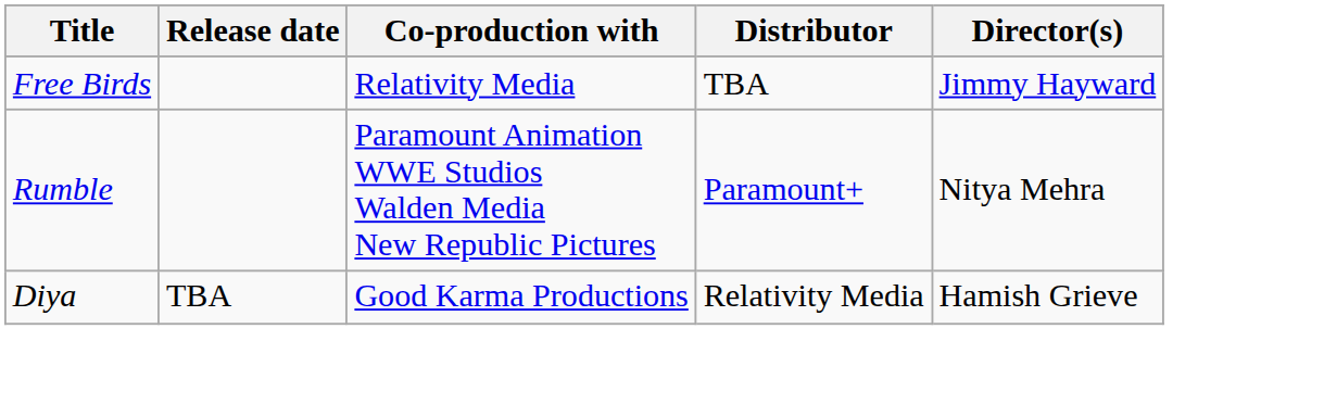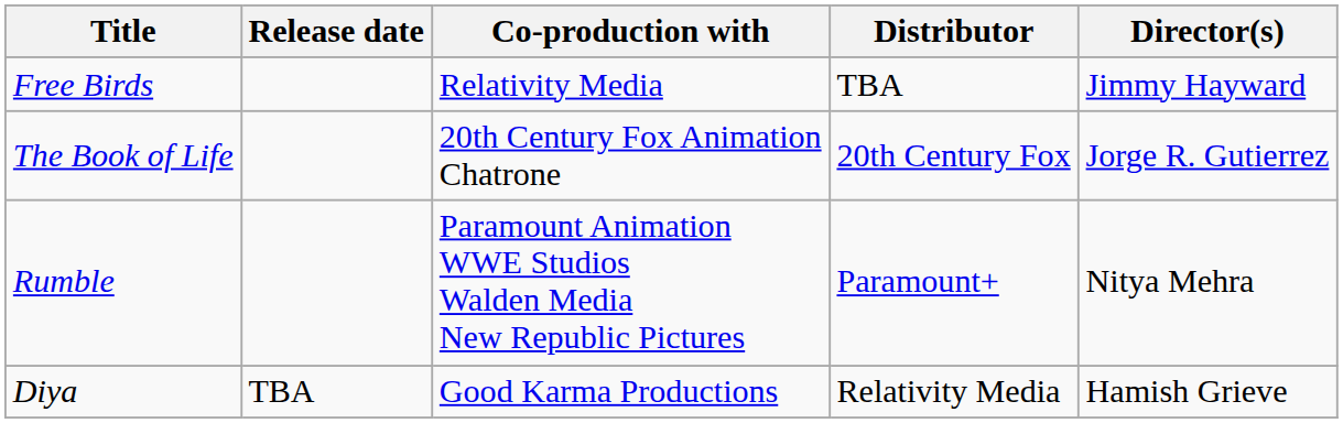+ row: The Book of Life | 20th Century Fox Animation Chatrone | 20th Century Fox | Jorge R. Gutierrez
